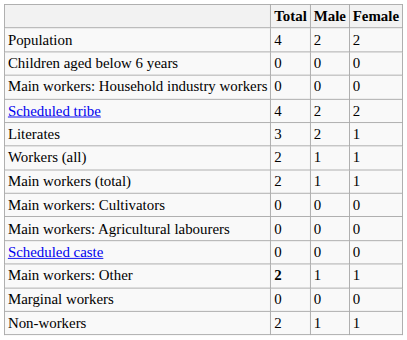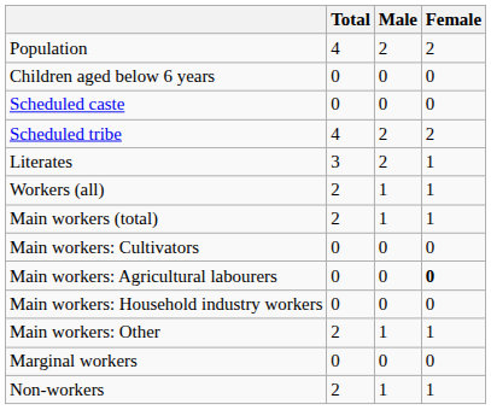rows swapped: Scheduled caste <-> Main workers: Household industry workers
Main workers: Agricultural labourers | Female: normal -> bold
Main workers: Other | Total: bold -> normal
